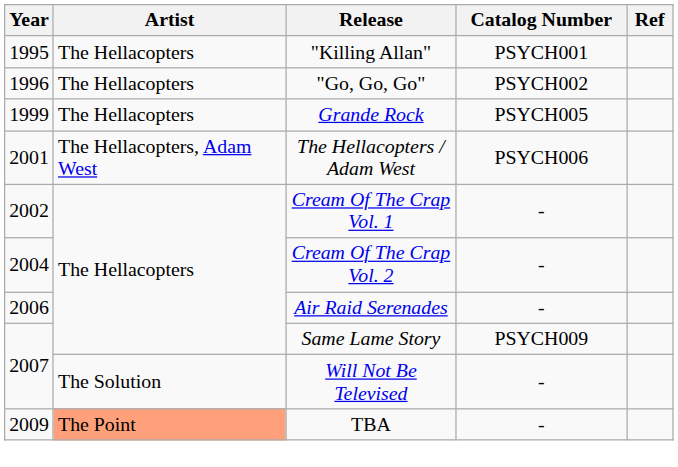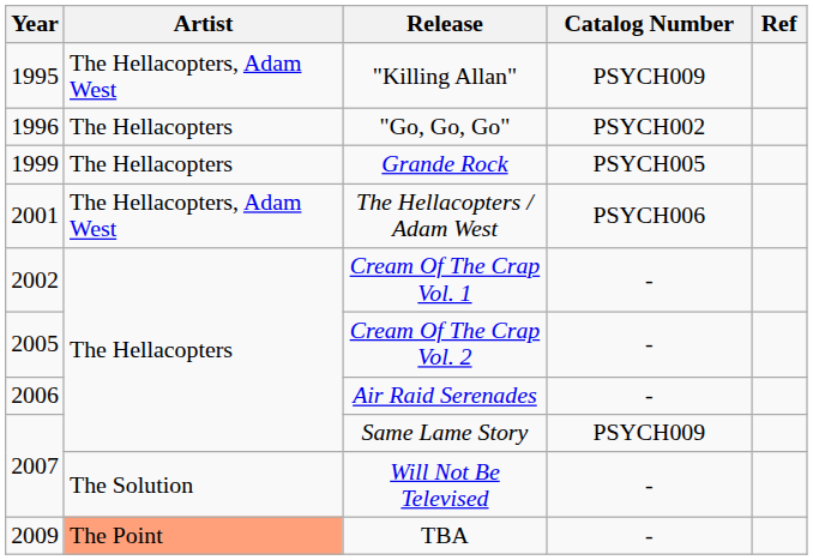"Killing Allan" | Artist: The Hellacopters -> The Hellacopters, Adam West
"Killing Allan" | Catalog Number: PSYCH001 -> PSYCH009
Cream Of The Crap Vol. 2 | Year: 2004 -> 2005
